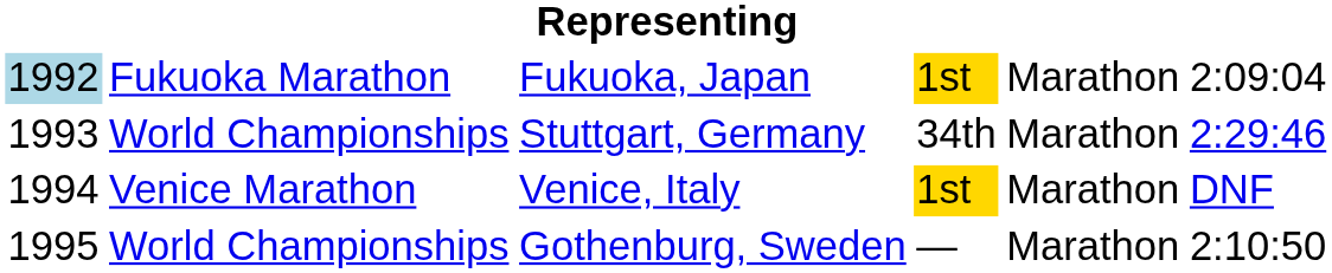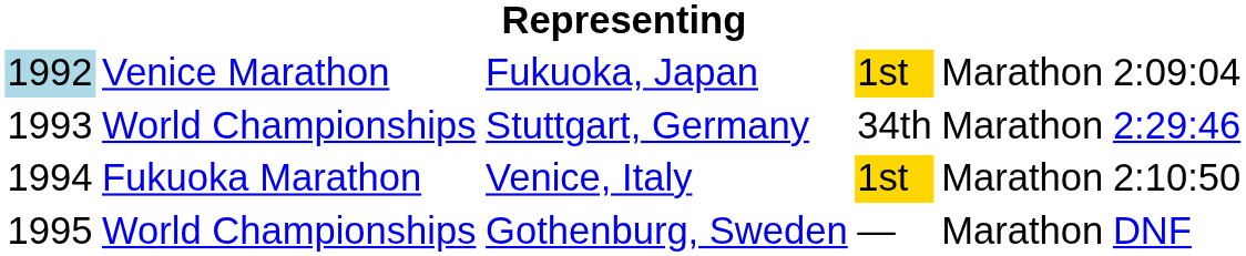Fukuoka, Japan | column 2: Fukuoka Marathon -> Venice Marathon
Venice, Italy | column 2: Venice Marathon -> Fukuoka Marathon
Venice, Italy | column 6: DNF -> 2:10:50
Gothenburg, Sweden | column 6: 2:10:50 -> DNF
